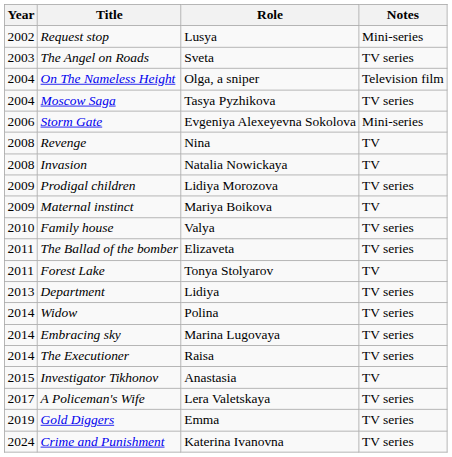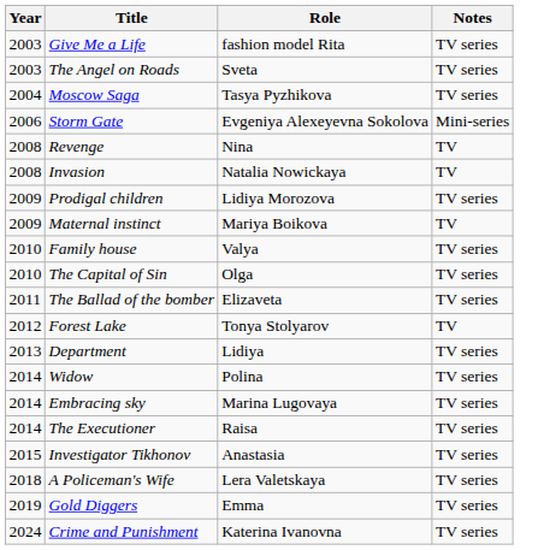- row: 2002 | Request stop | Lusya | Mini-series
+ row: 2003 | Give Me a Life | fashion model Rita | TV series
- row: 2004 | On The Nameless Height | Olga, a sniper | Television film
+ row: 2010 | The Capital of Sin | Olga | TV series
Forest Lake | Year: 2011 -> 2012
Investigator Tikhonov | Notes: TV -> TV series
A Policeman's Wife | Year: 2017 -> 2018
